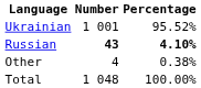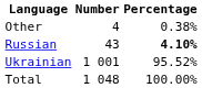rows swapped: Ukrainian <-> Other
Russian | Number: bold -> normal
